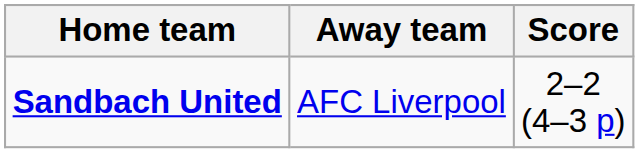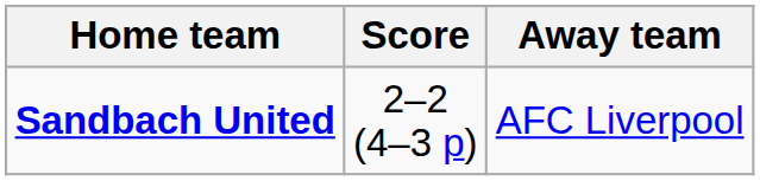columns swapped: Score <-> Away team
